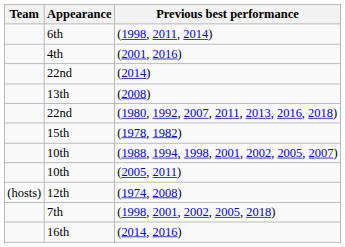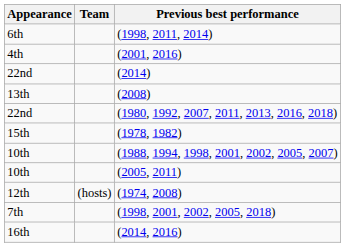columns swapped: Team <-> Appearance
